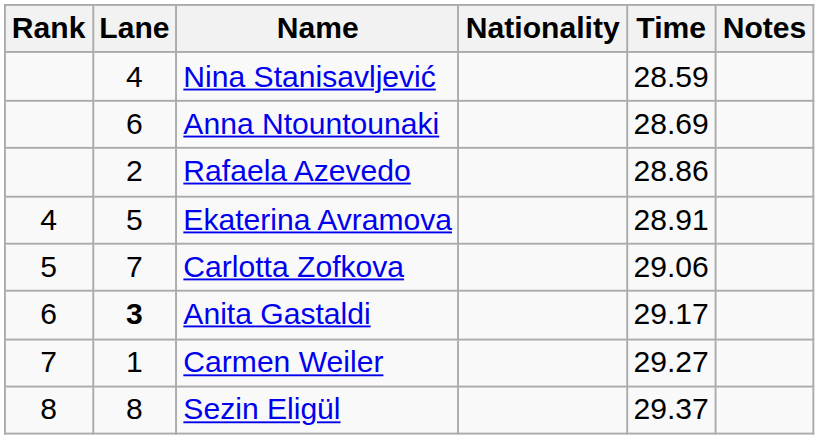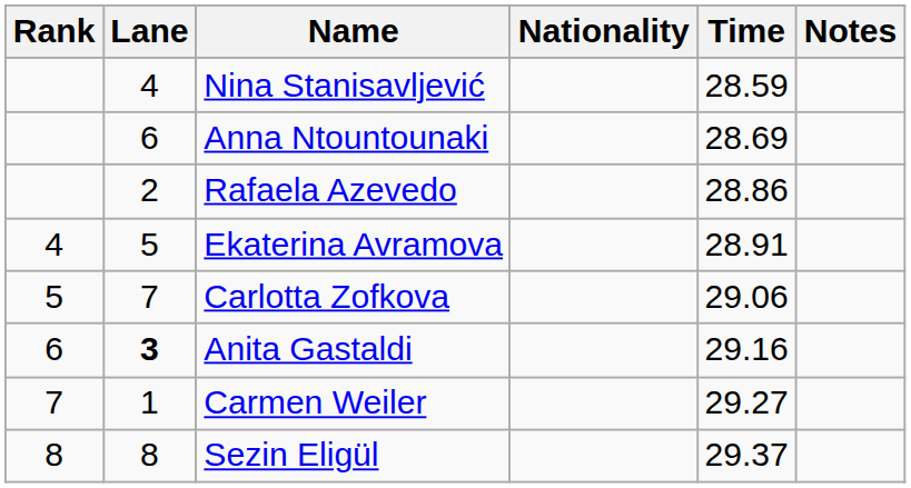Anita Gastaldi | Time: 29.17 -> 29.16
